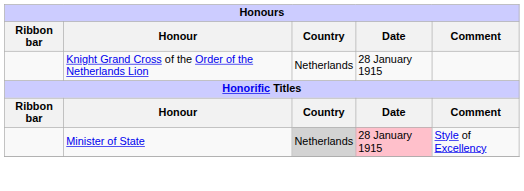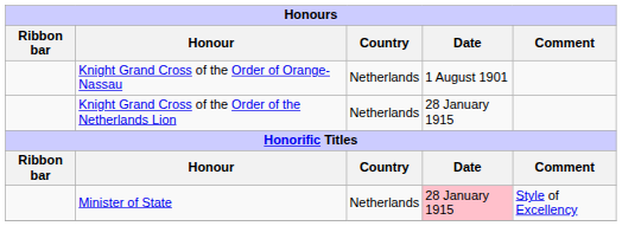+ row: Knight Grand Cross of the Order of Orange-Nassau | Netherlands | 1 August 1901
Minister of State | Country: lightgrey background -> no background
